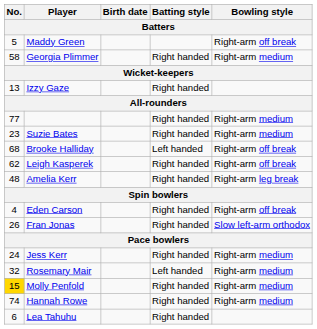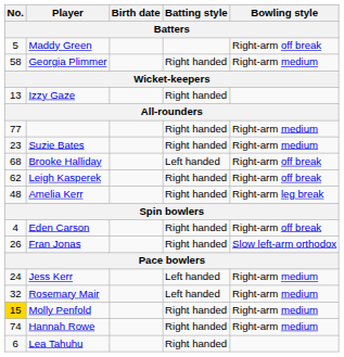Jess Kerr | Batting style: Right handed -> Left handed
